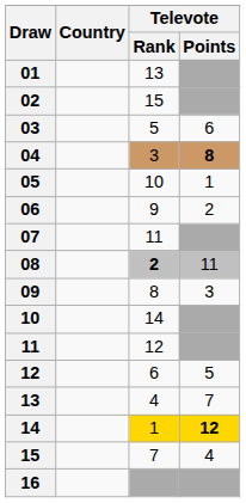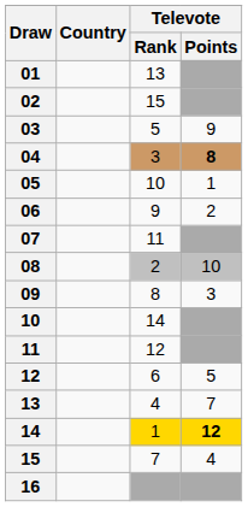03 | Televote / Points: 6 -> 9
08 | Televote / Rank: bold -> normal
08 | Televote / Points: 11 -> 10
